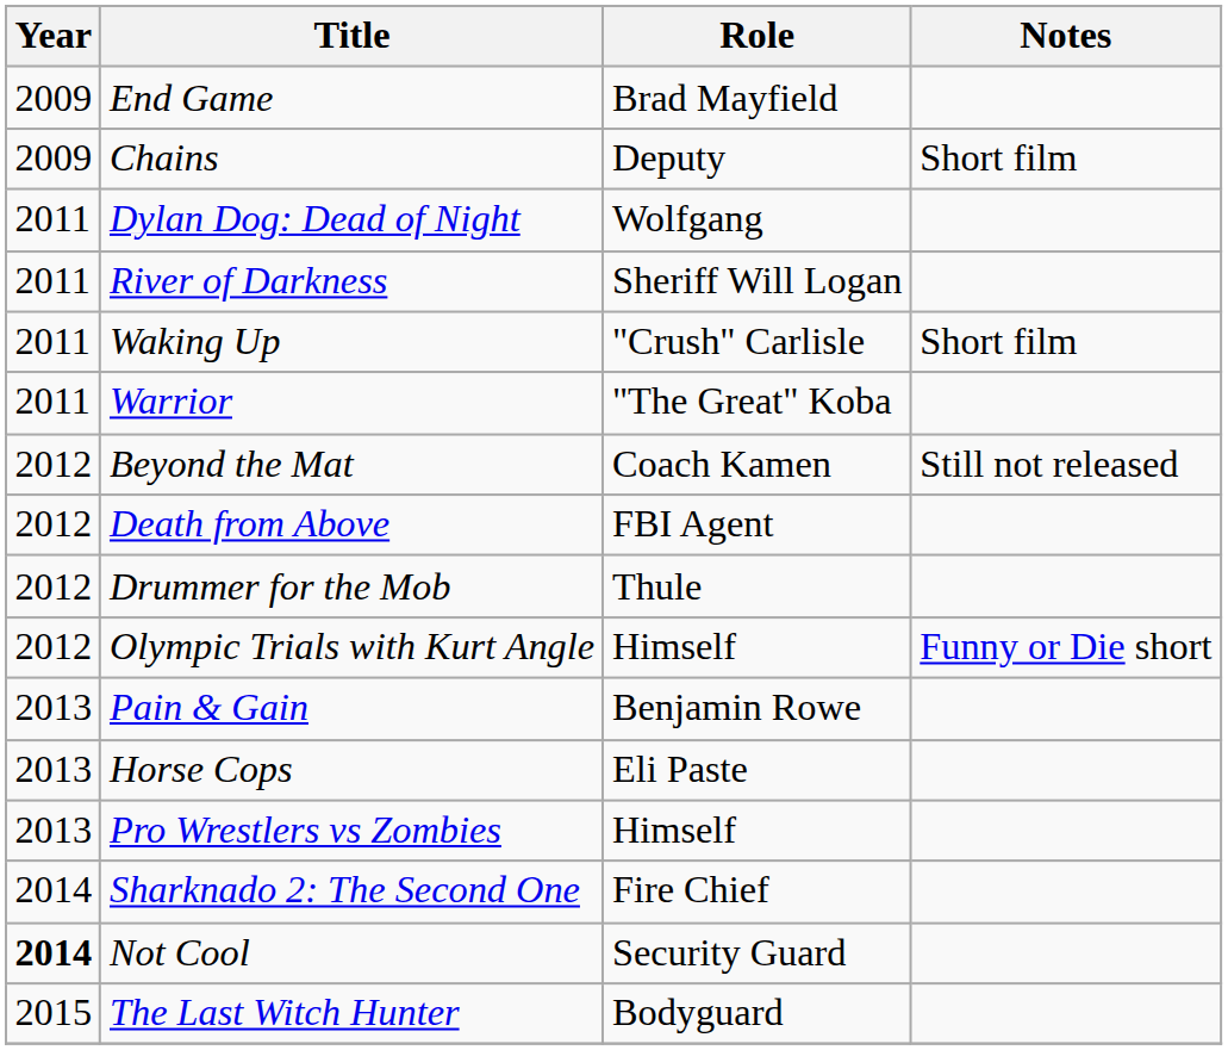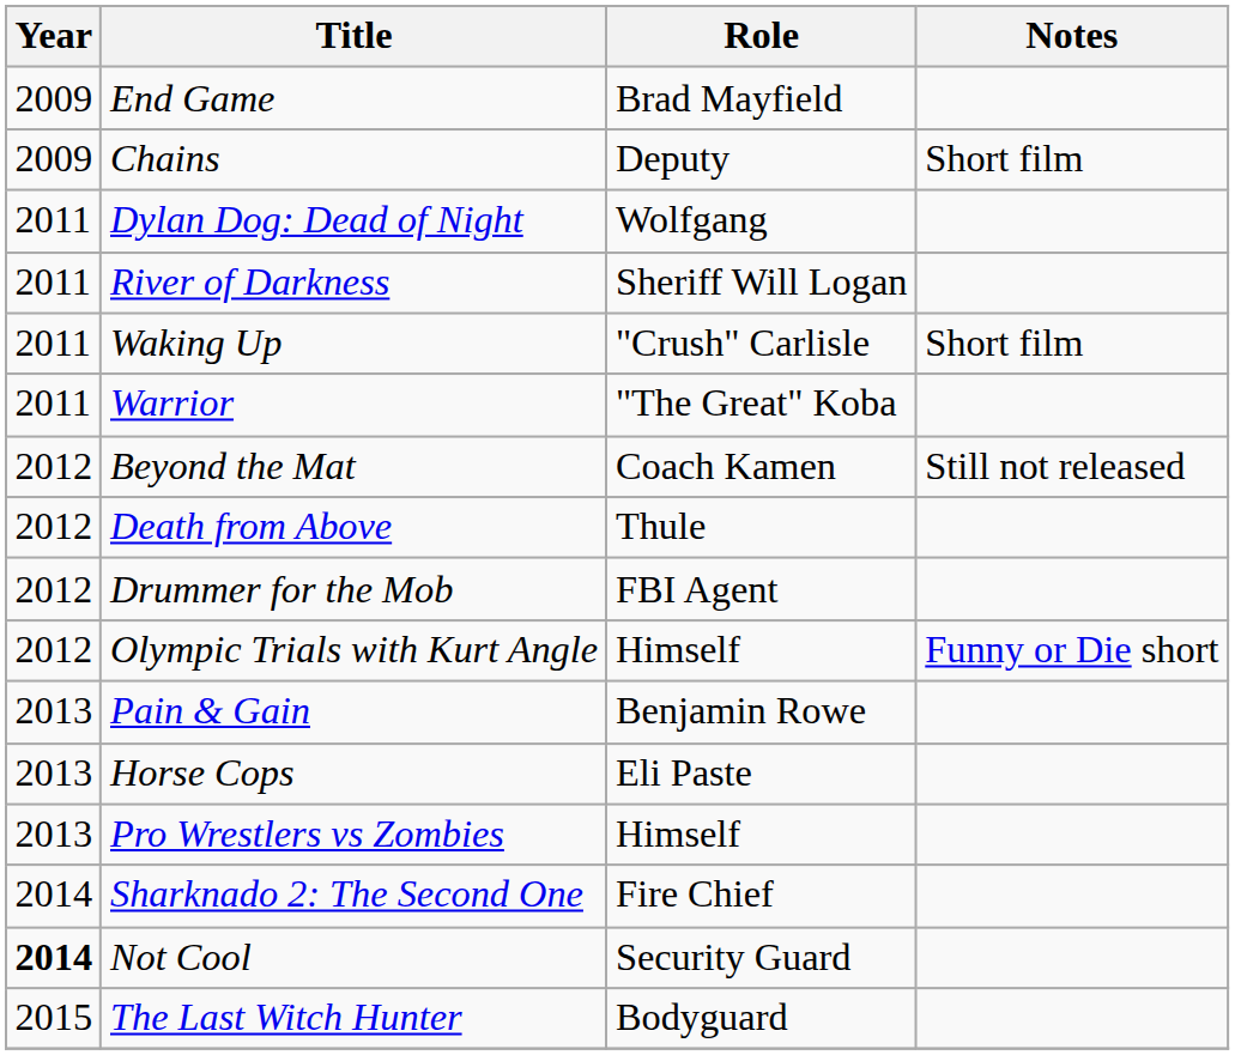Death from Above | Role: FBI Agent -> Thule
Drummer for the Mob | Role: Thule -> FBI Agent
